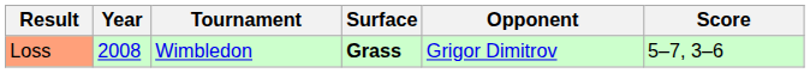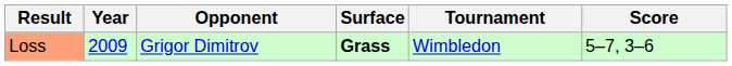columns swapped: Tournament <-> Opponent
Loss | Year: 2008 -> 2009
